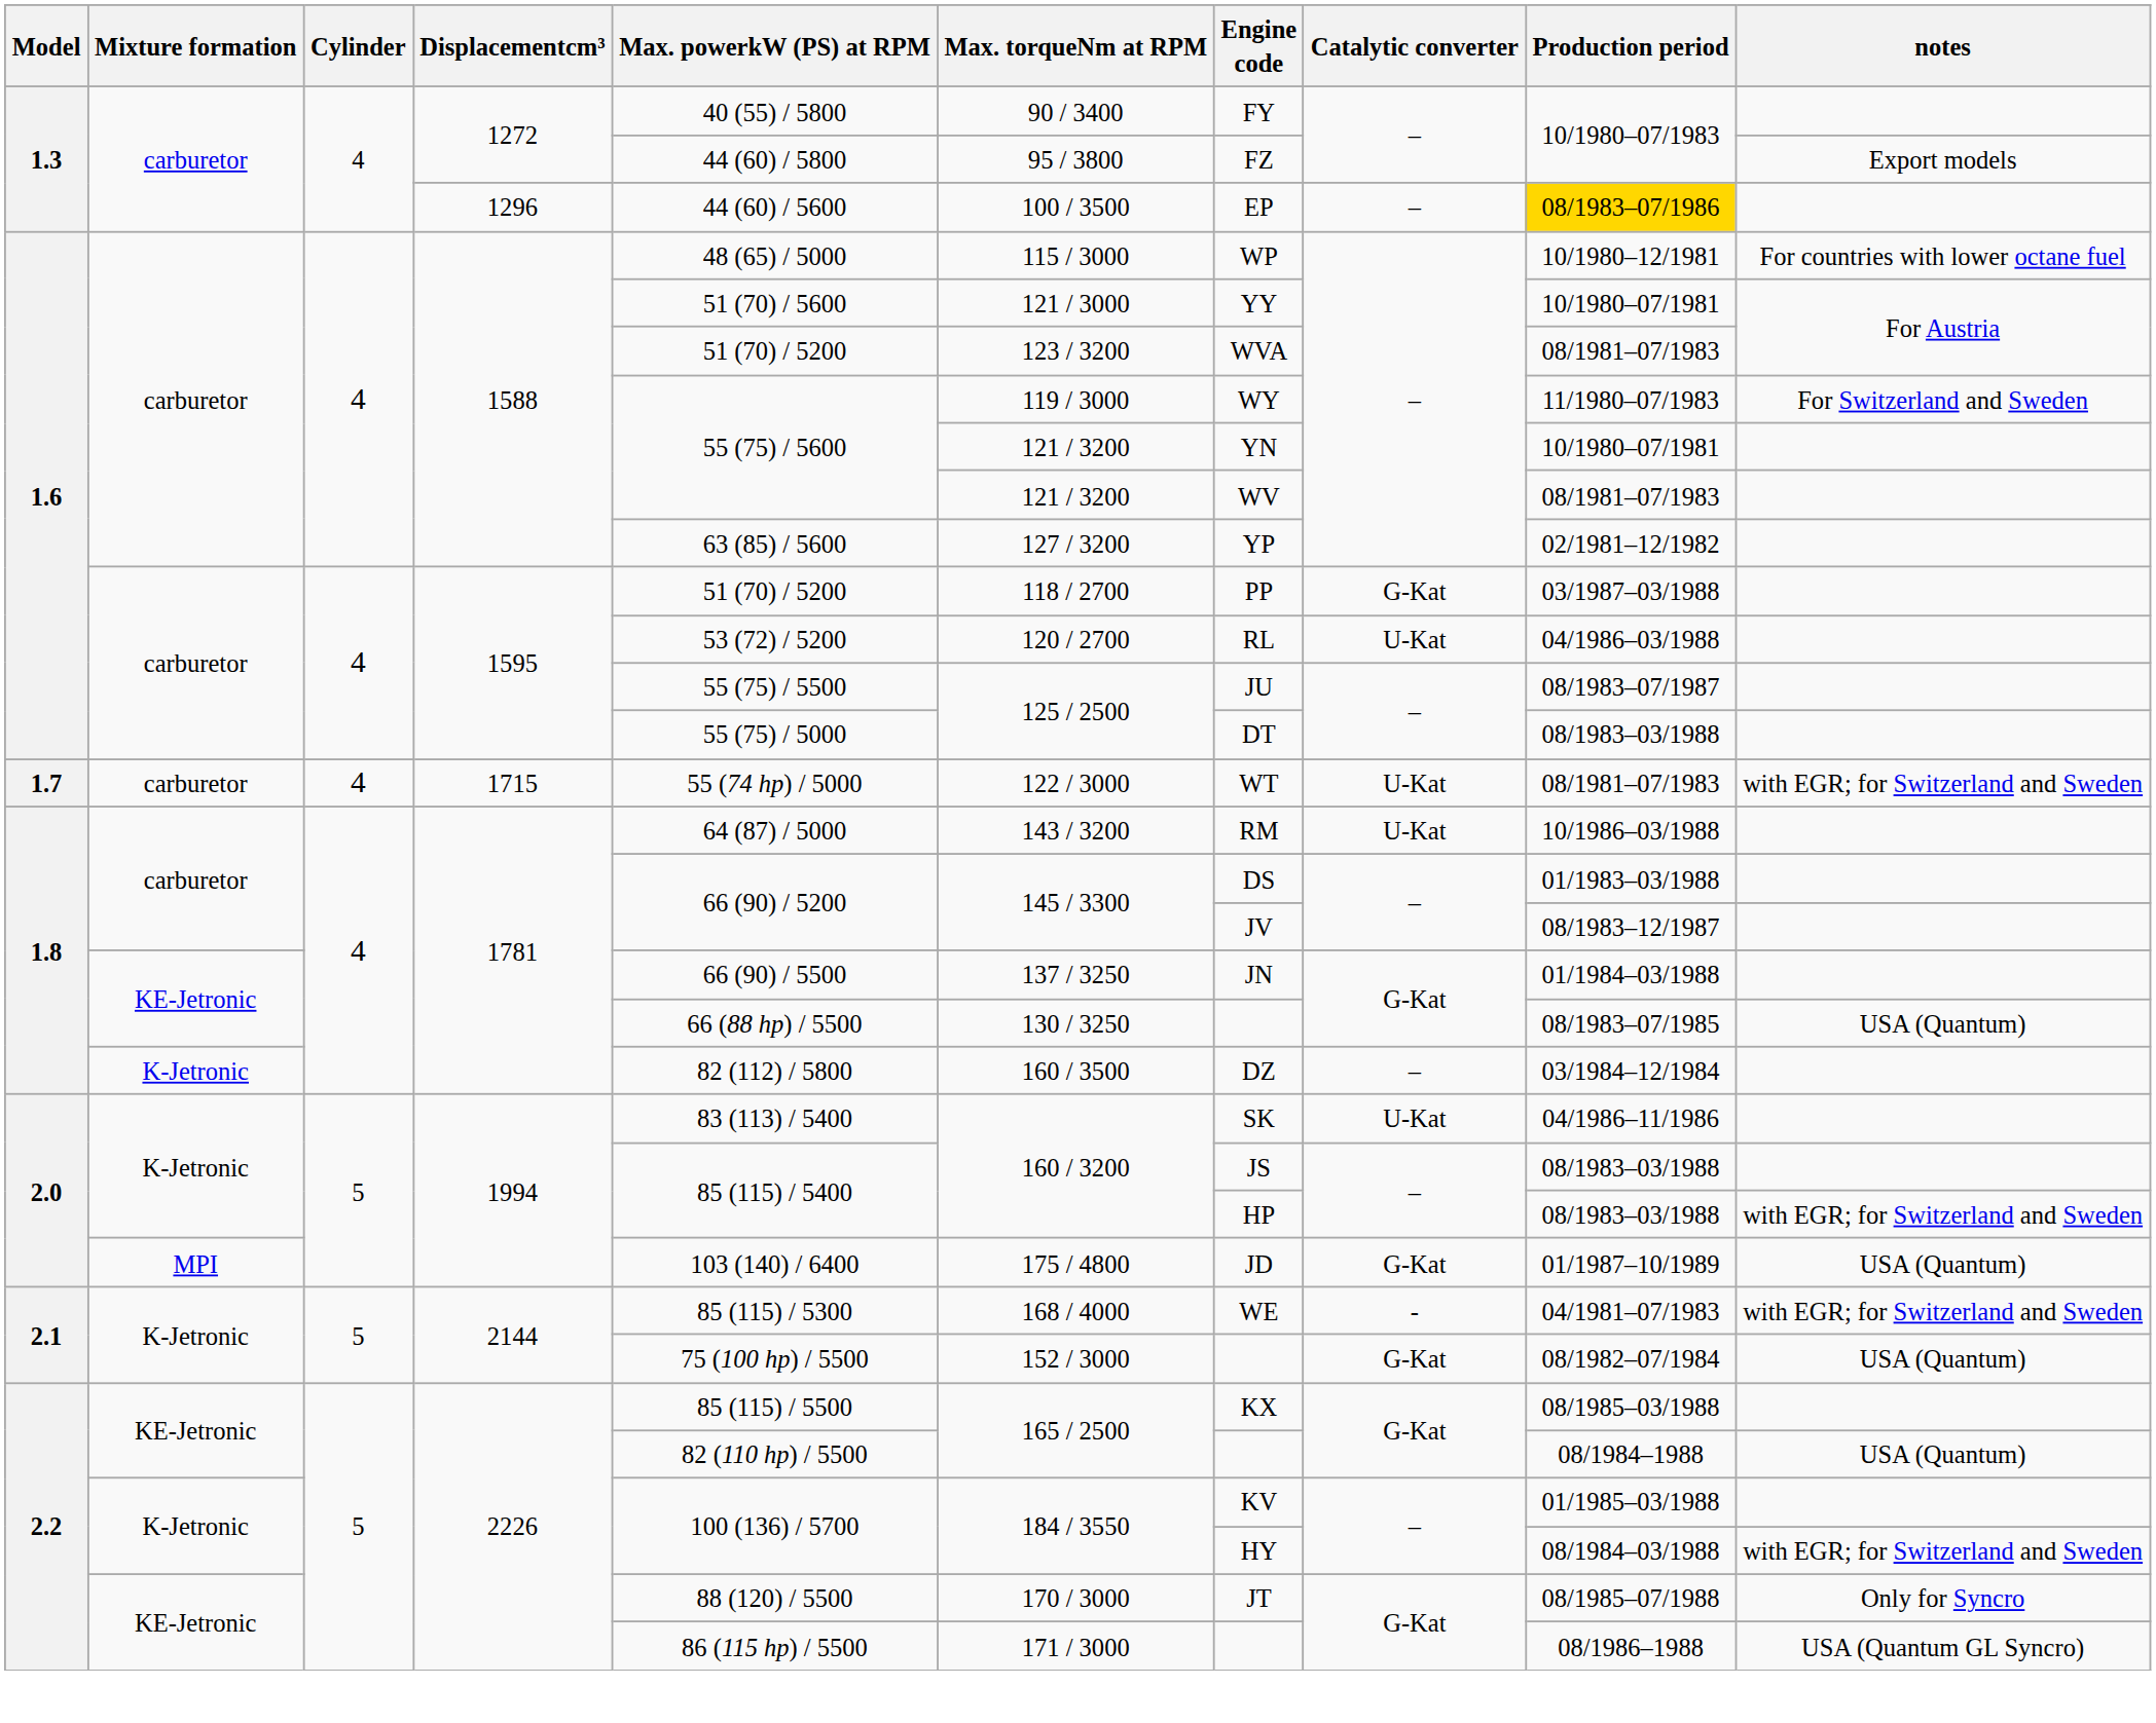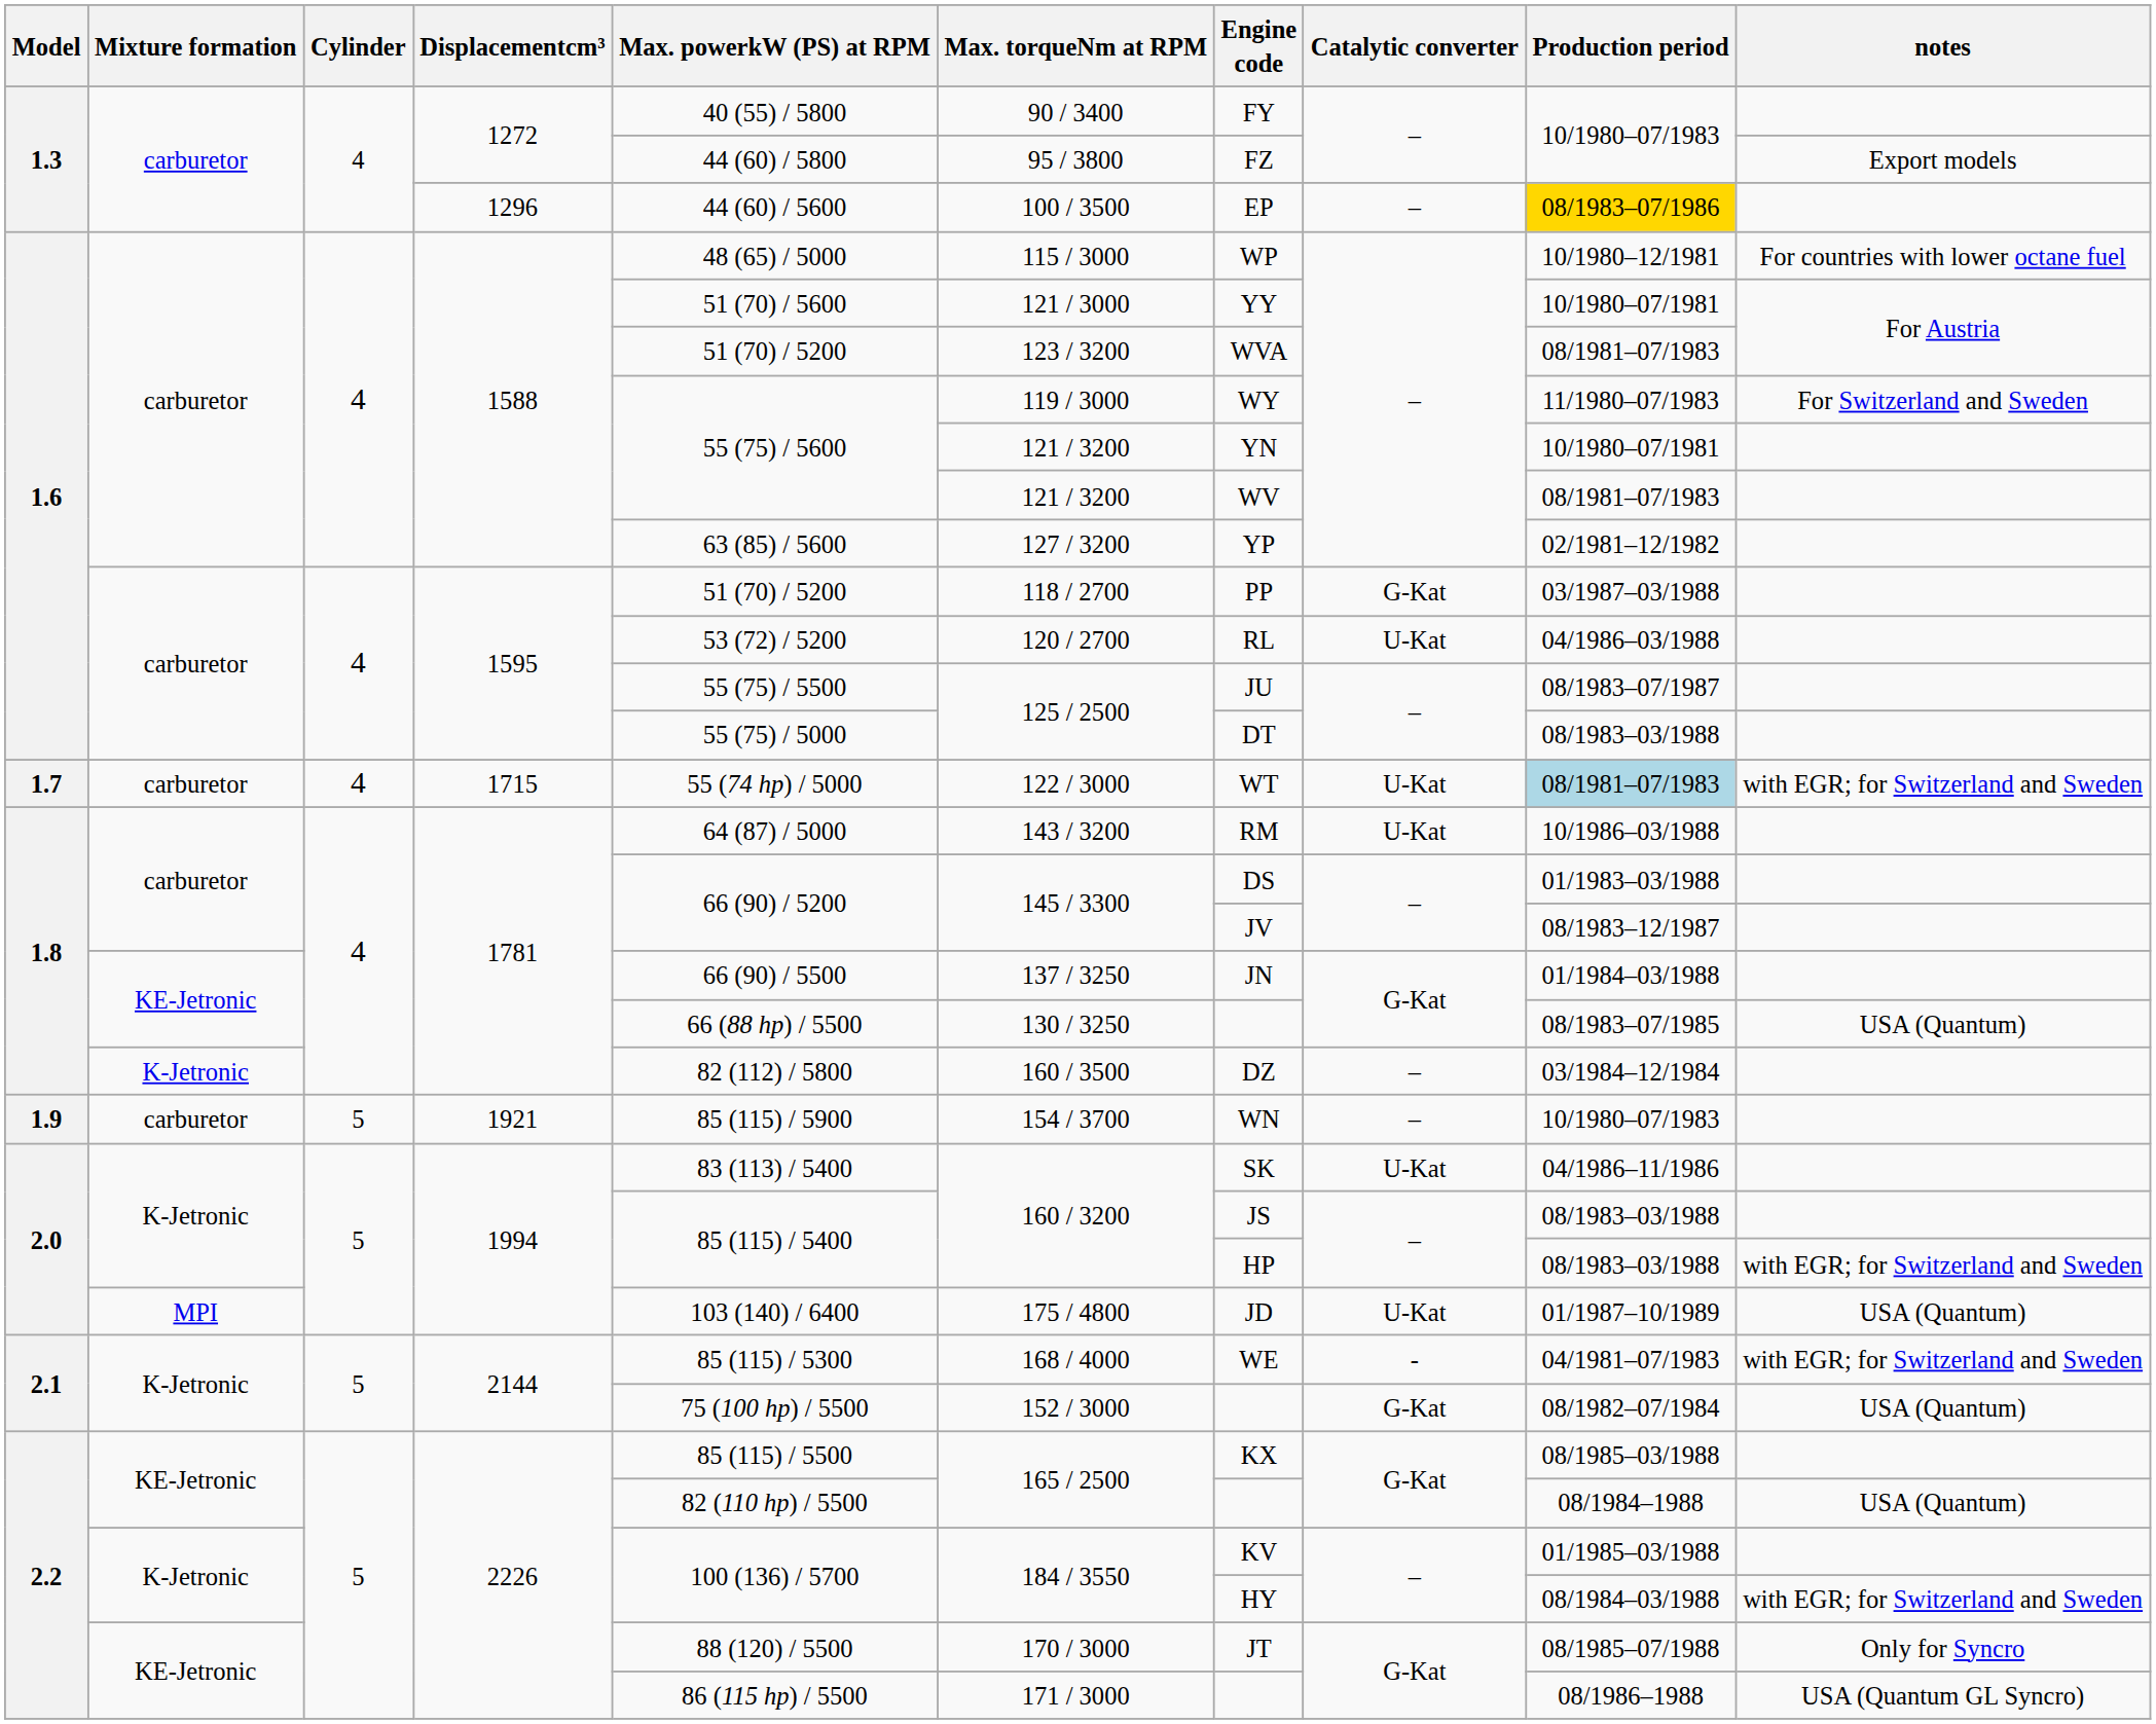1715 | Production period: no background -> lightblue background
+ row: 1.9 | carburetor | 5 | 1921 | 85 (115) / 5900 | 154 / 3700 | WN | – | 10/1980–07/1983
MPI / 1994 | Catalytic converter: G-Kat -> U-Kat
